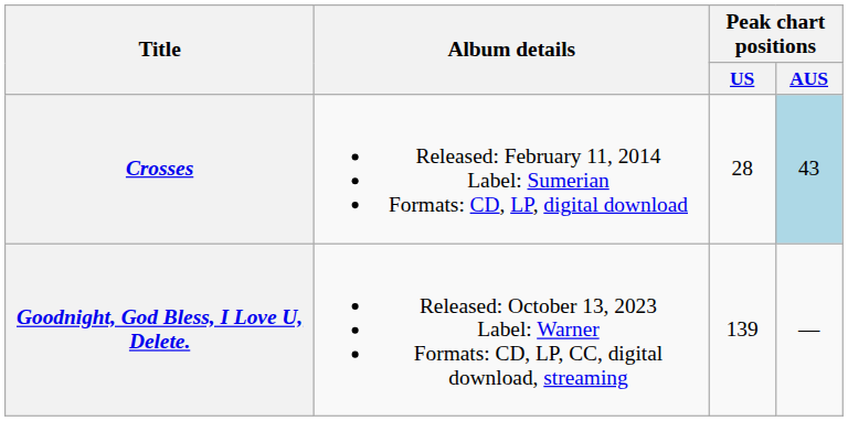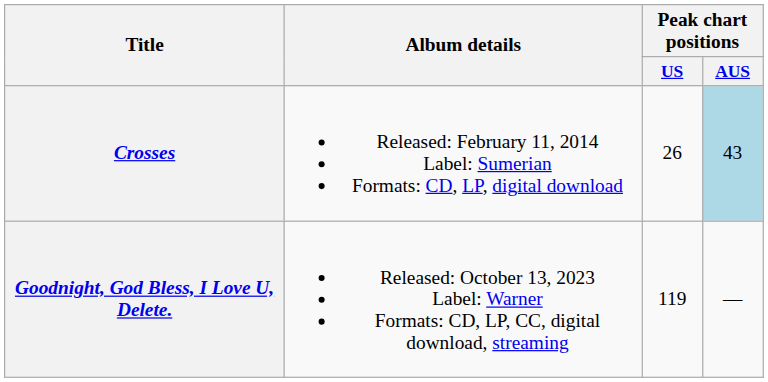Crosses | Peak chart positions / US: 28 -> 26
Goodnight, God Bless, I Love U, Delete. | Peak chart positions / US: 139 -> 119
